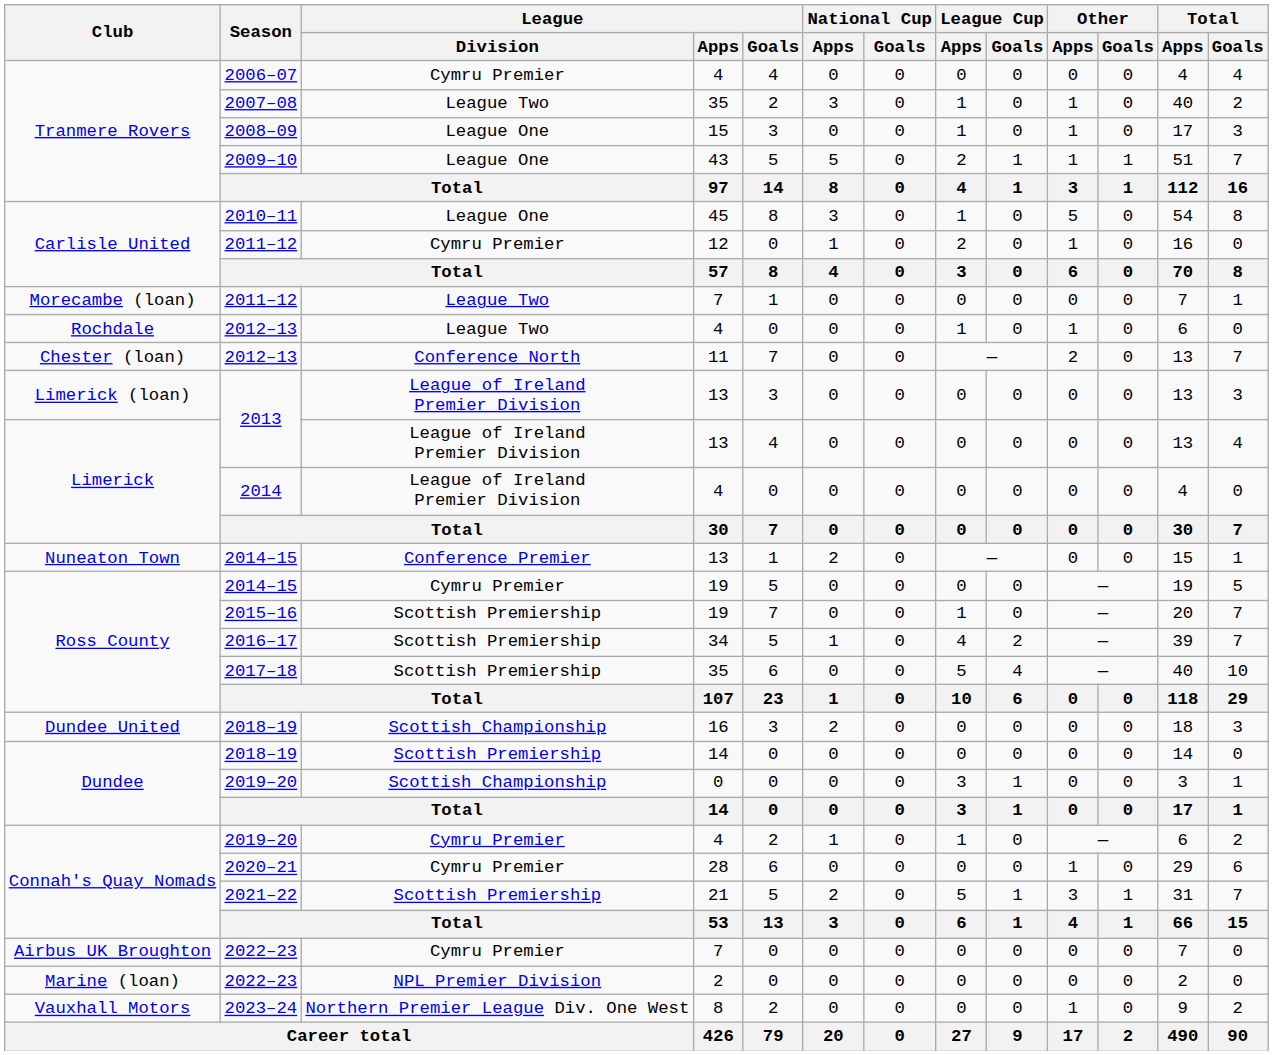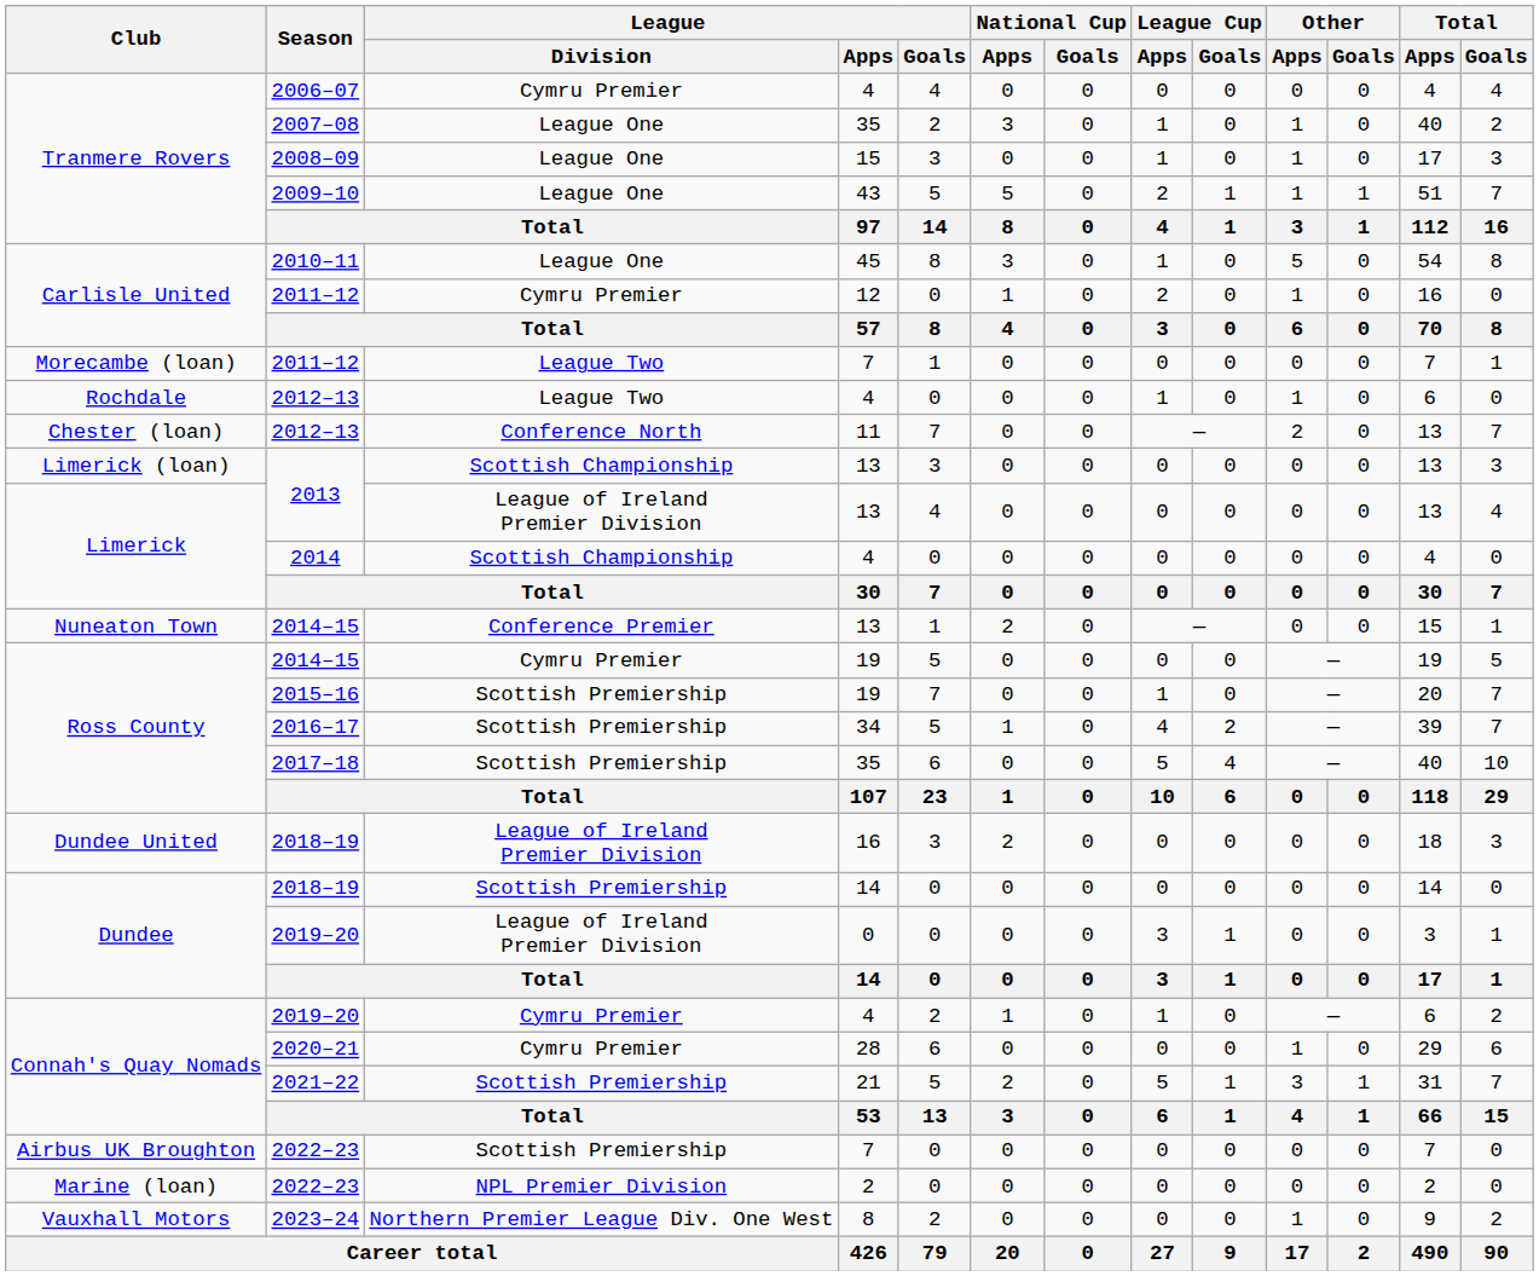2007–08 | League / Division: League Two -> League One
Limerick (loan) / 2013 | League / Division: League of Ireland Premier Division -> Scottish Championship
2014 | League / Division: League of Ireland Premier Division -> Scottish Championship
Dundee United / 2018–19 | League / Division: Scottish Championship -> League of Ireland Premier Division
Dundee / 2019–20 | League / Division: Scottish Championship -> League of Ireland Premier Division
Airbus UK Broughton / 2022–23 | League / Division: Cymru Premier -> Scottish Premiership
